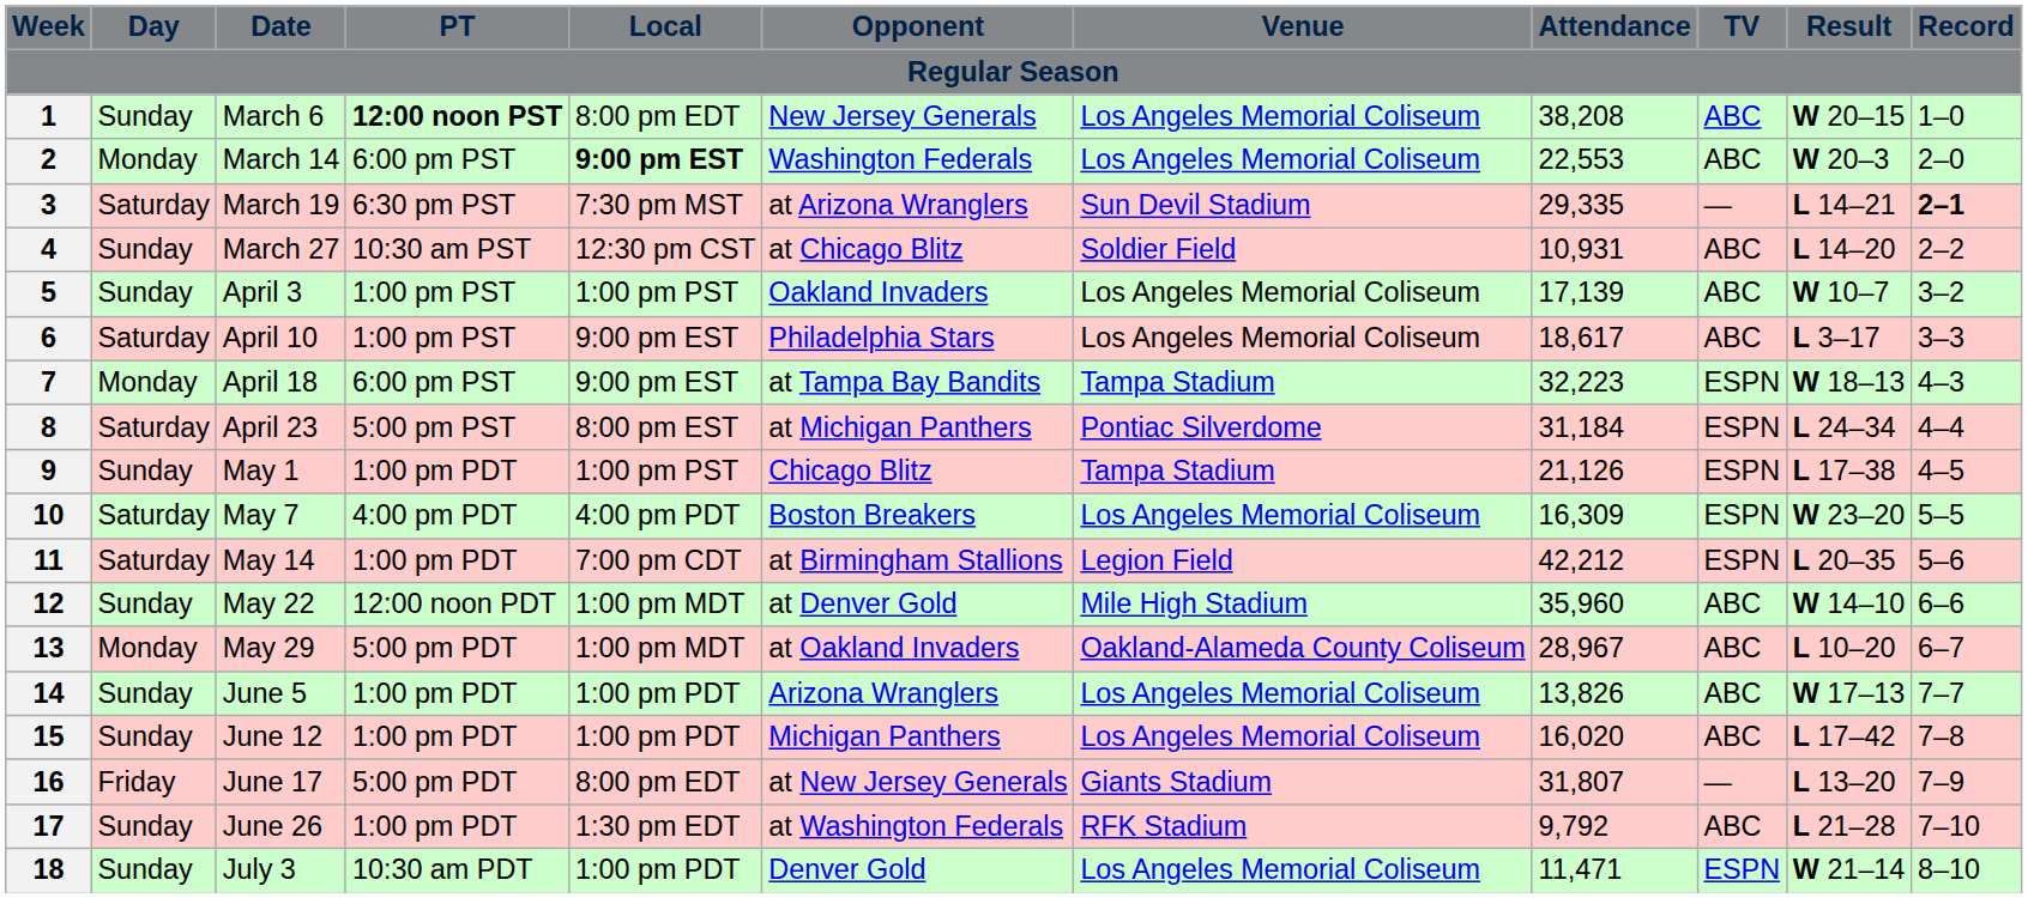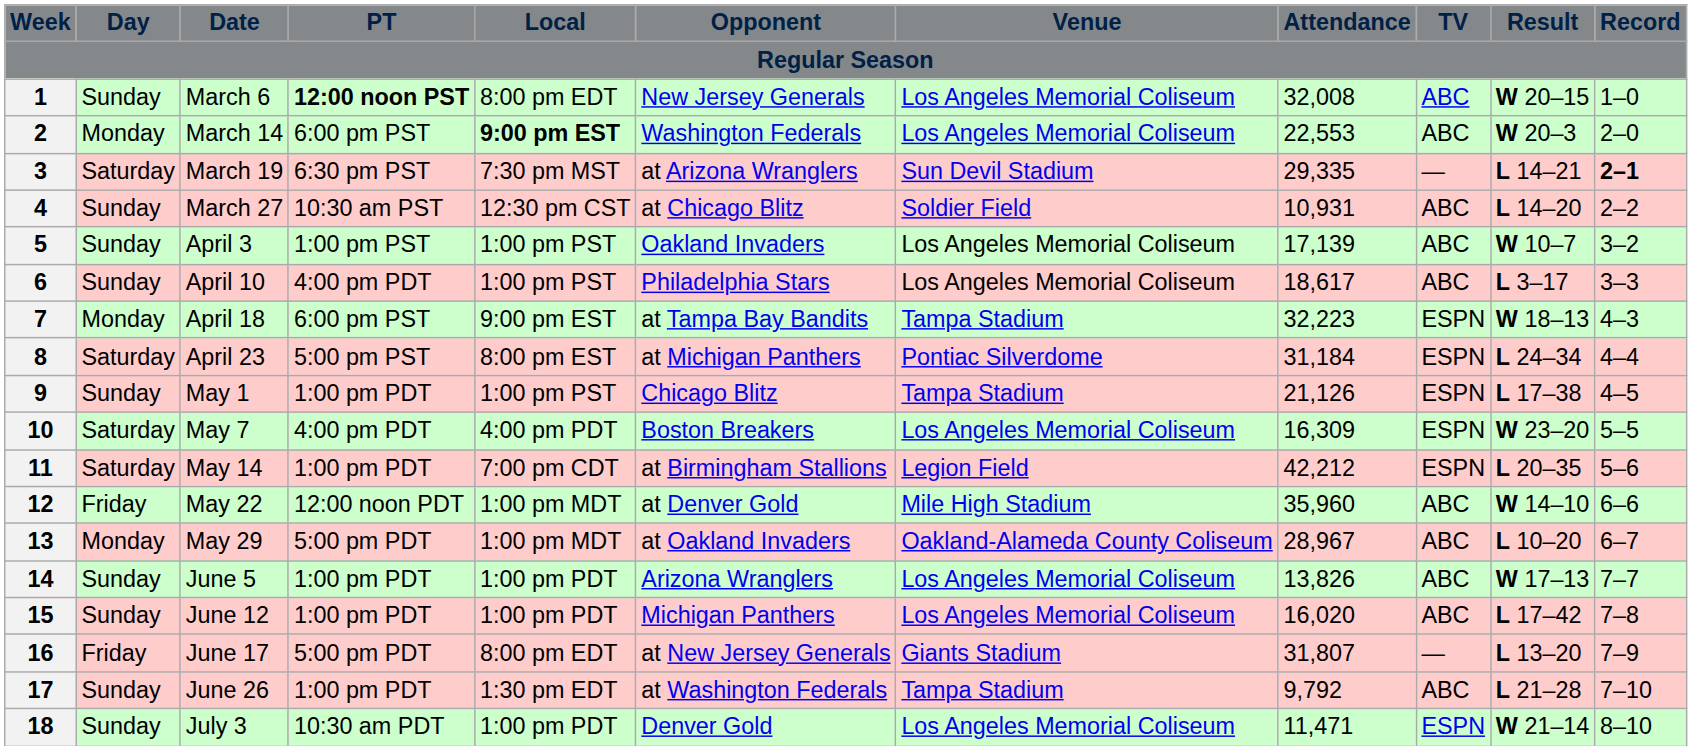1 | Attendance: 38,208 -> 32,008
6 | Day: Saturday -> Sunday
6 | PT: 1:00 pm PST -> 4:00 pm PDT
6 | Local: 9:00 pm EST -> 1:00 pm PST
12 | Day: Sunday -> Friday
17 | Venue: RFK Stadium -> Tampa Stadium
